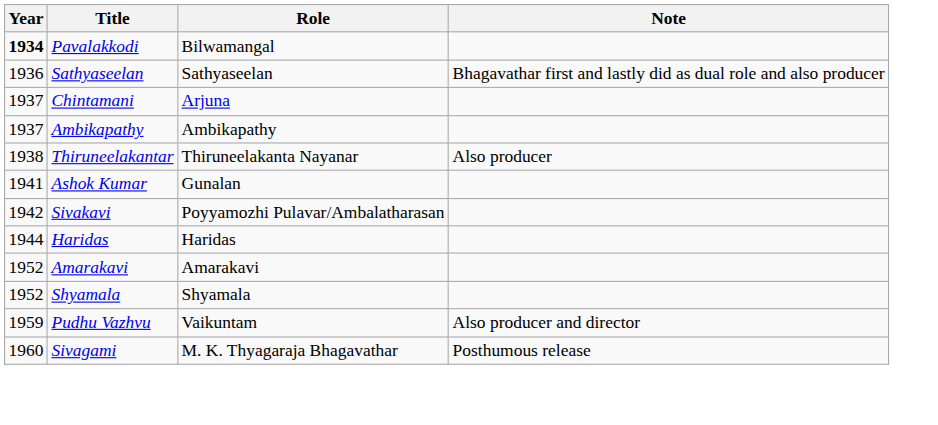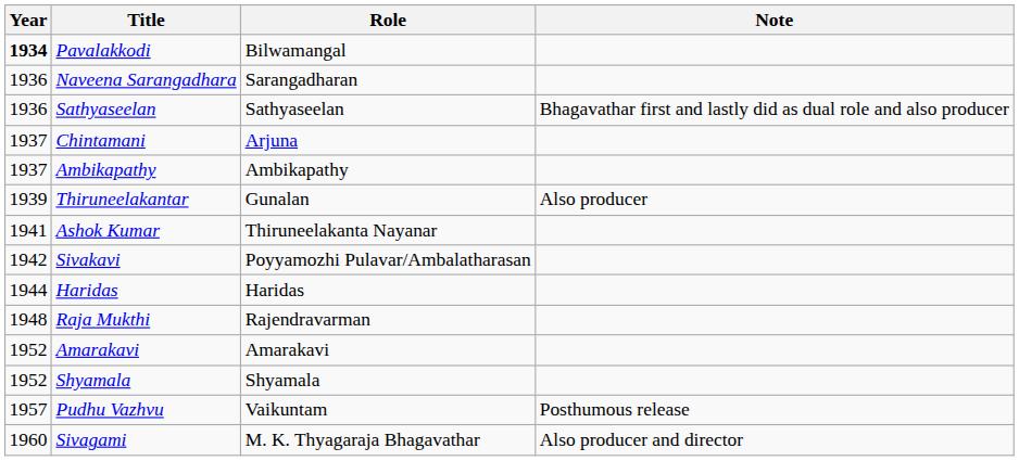+ row: 1936 | Naveena Sarangadhara | Sarangadharan
Thiruneelakantar | Year: 1938 -> 1939
Thiruneelakantar | Role: Thiruneelakanta Nayanar -> Gunalan
Ashok Kumar | Role: Gunalan -> Thiruneelakanta Nayanar
+ row: 1948 | Raja Mukthi | Rajendravarman
Pudhu Vazhvu | Year: 1959 -> 1957
Pudhu Vazhvu | Note: Also producer and director -> Posthumous release
Sivagami | Note: Posthumous release -> Also producer and director
